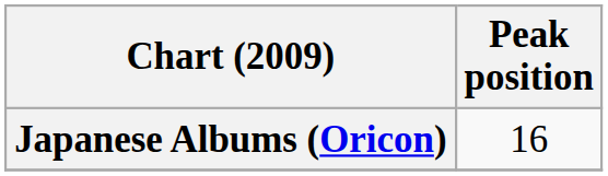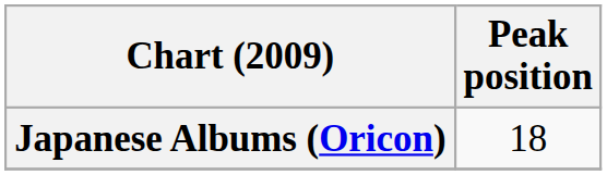Japanese Albums (Oricon) | Peak position: 16 -> 18
